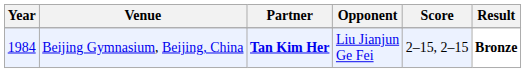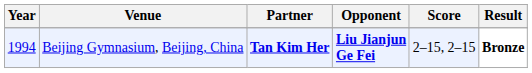Beijing Gymnasium, Beijing, China | Year: 1984 -> 1994
Beijing Gymnasium, Beijing, China | Opponent: normal -> bold
